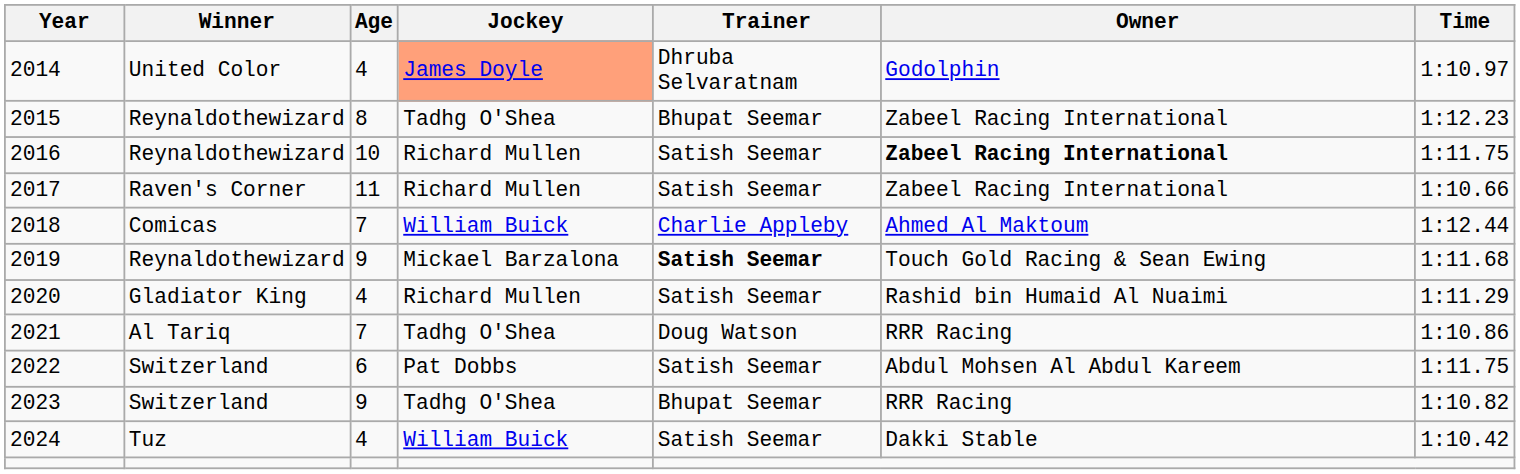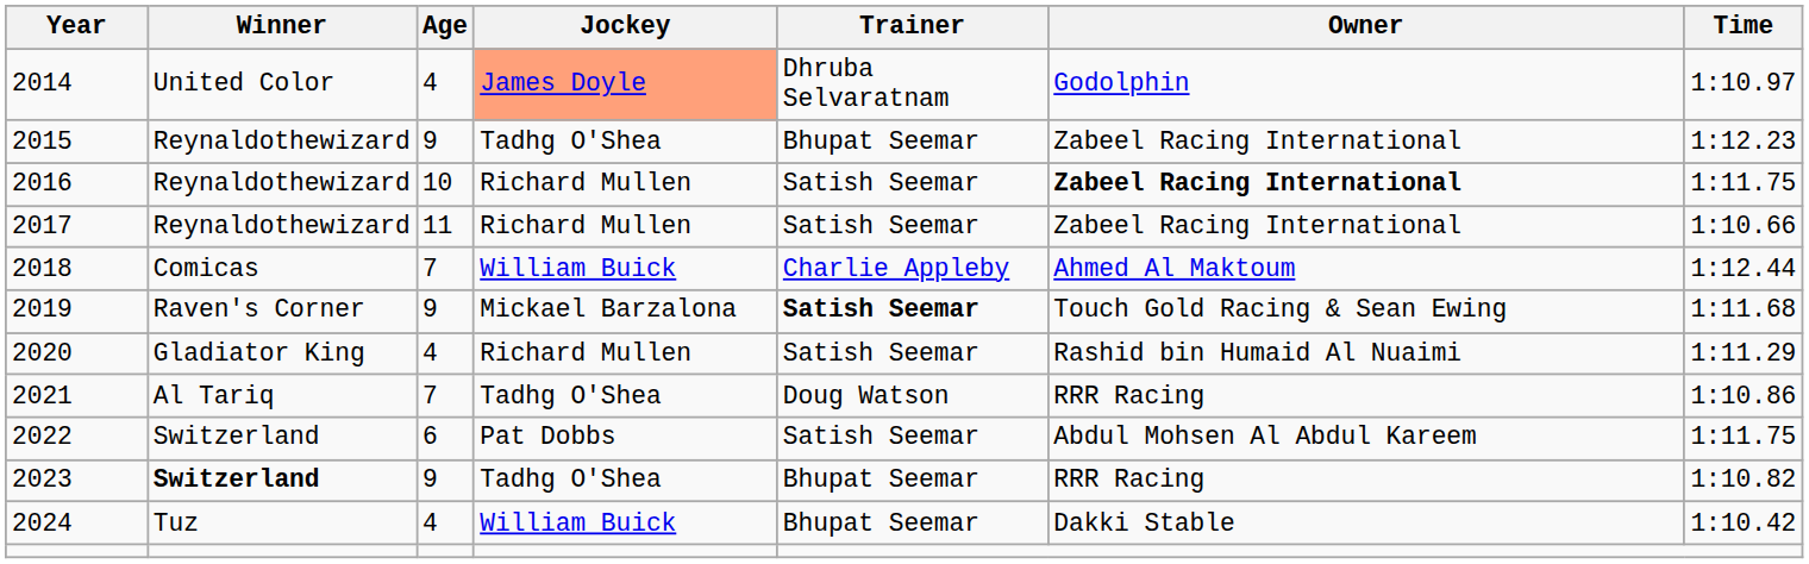2015 | Age: 8 -> 9
2017 | Winner: Raven's Corner -> Reynaldothewizard
2019 | Winner: Reynaldothewizard -> Raven's Corner
2023 | Winner: normal -> bold
2024 | Trainer: Satish Seemar -> Bhupat Seemar
